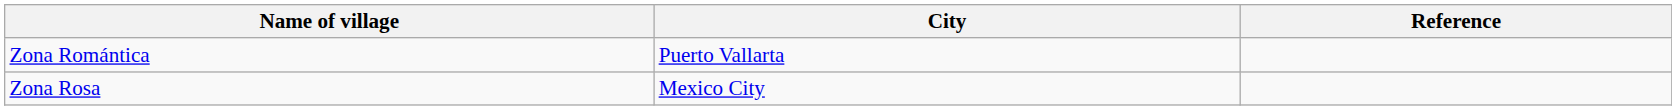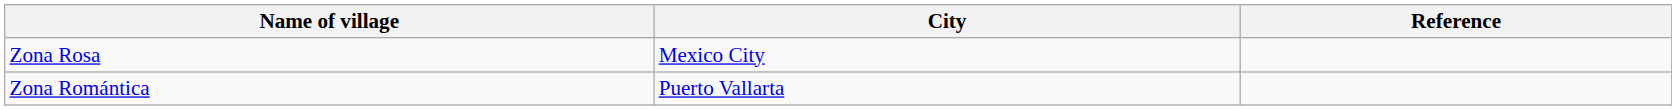rows swapped: Zona Rosa <-> Zona Romántica
